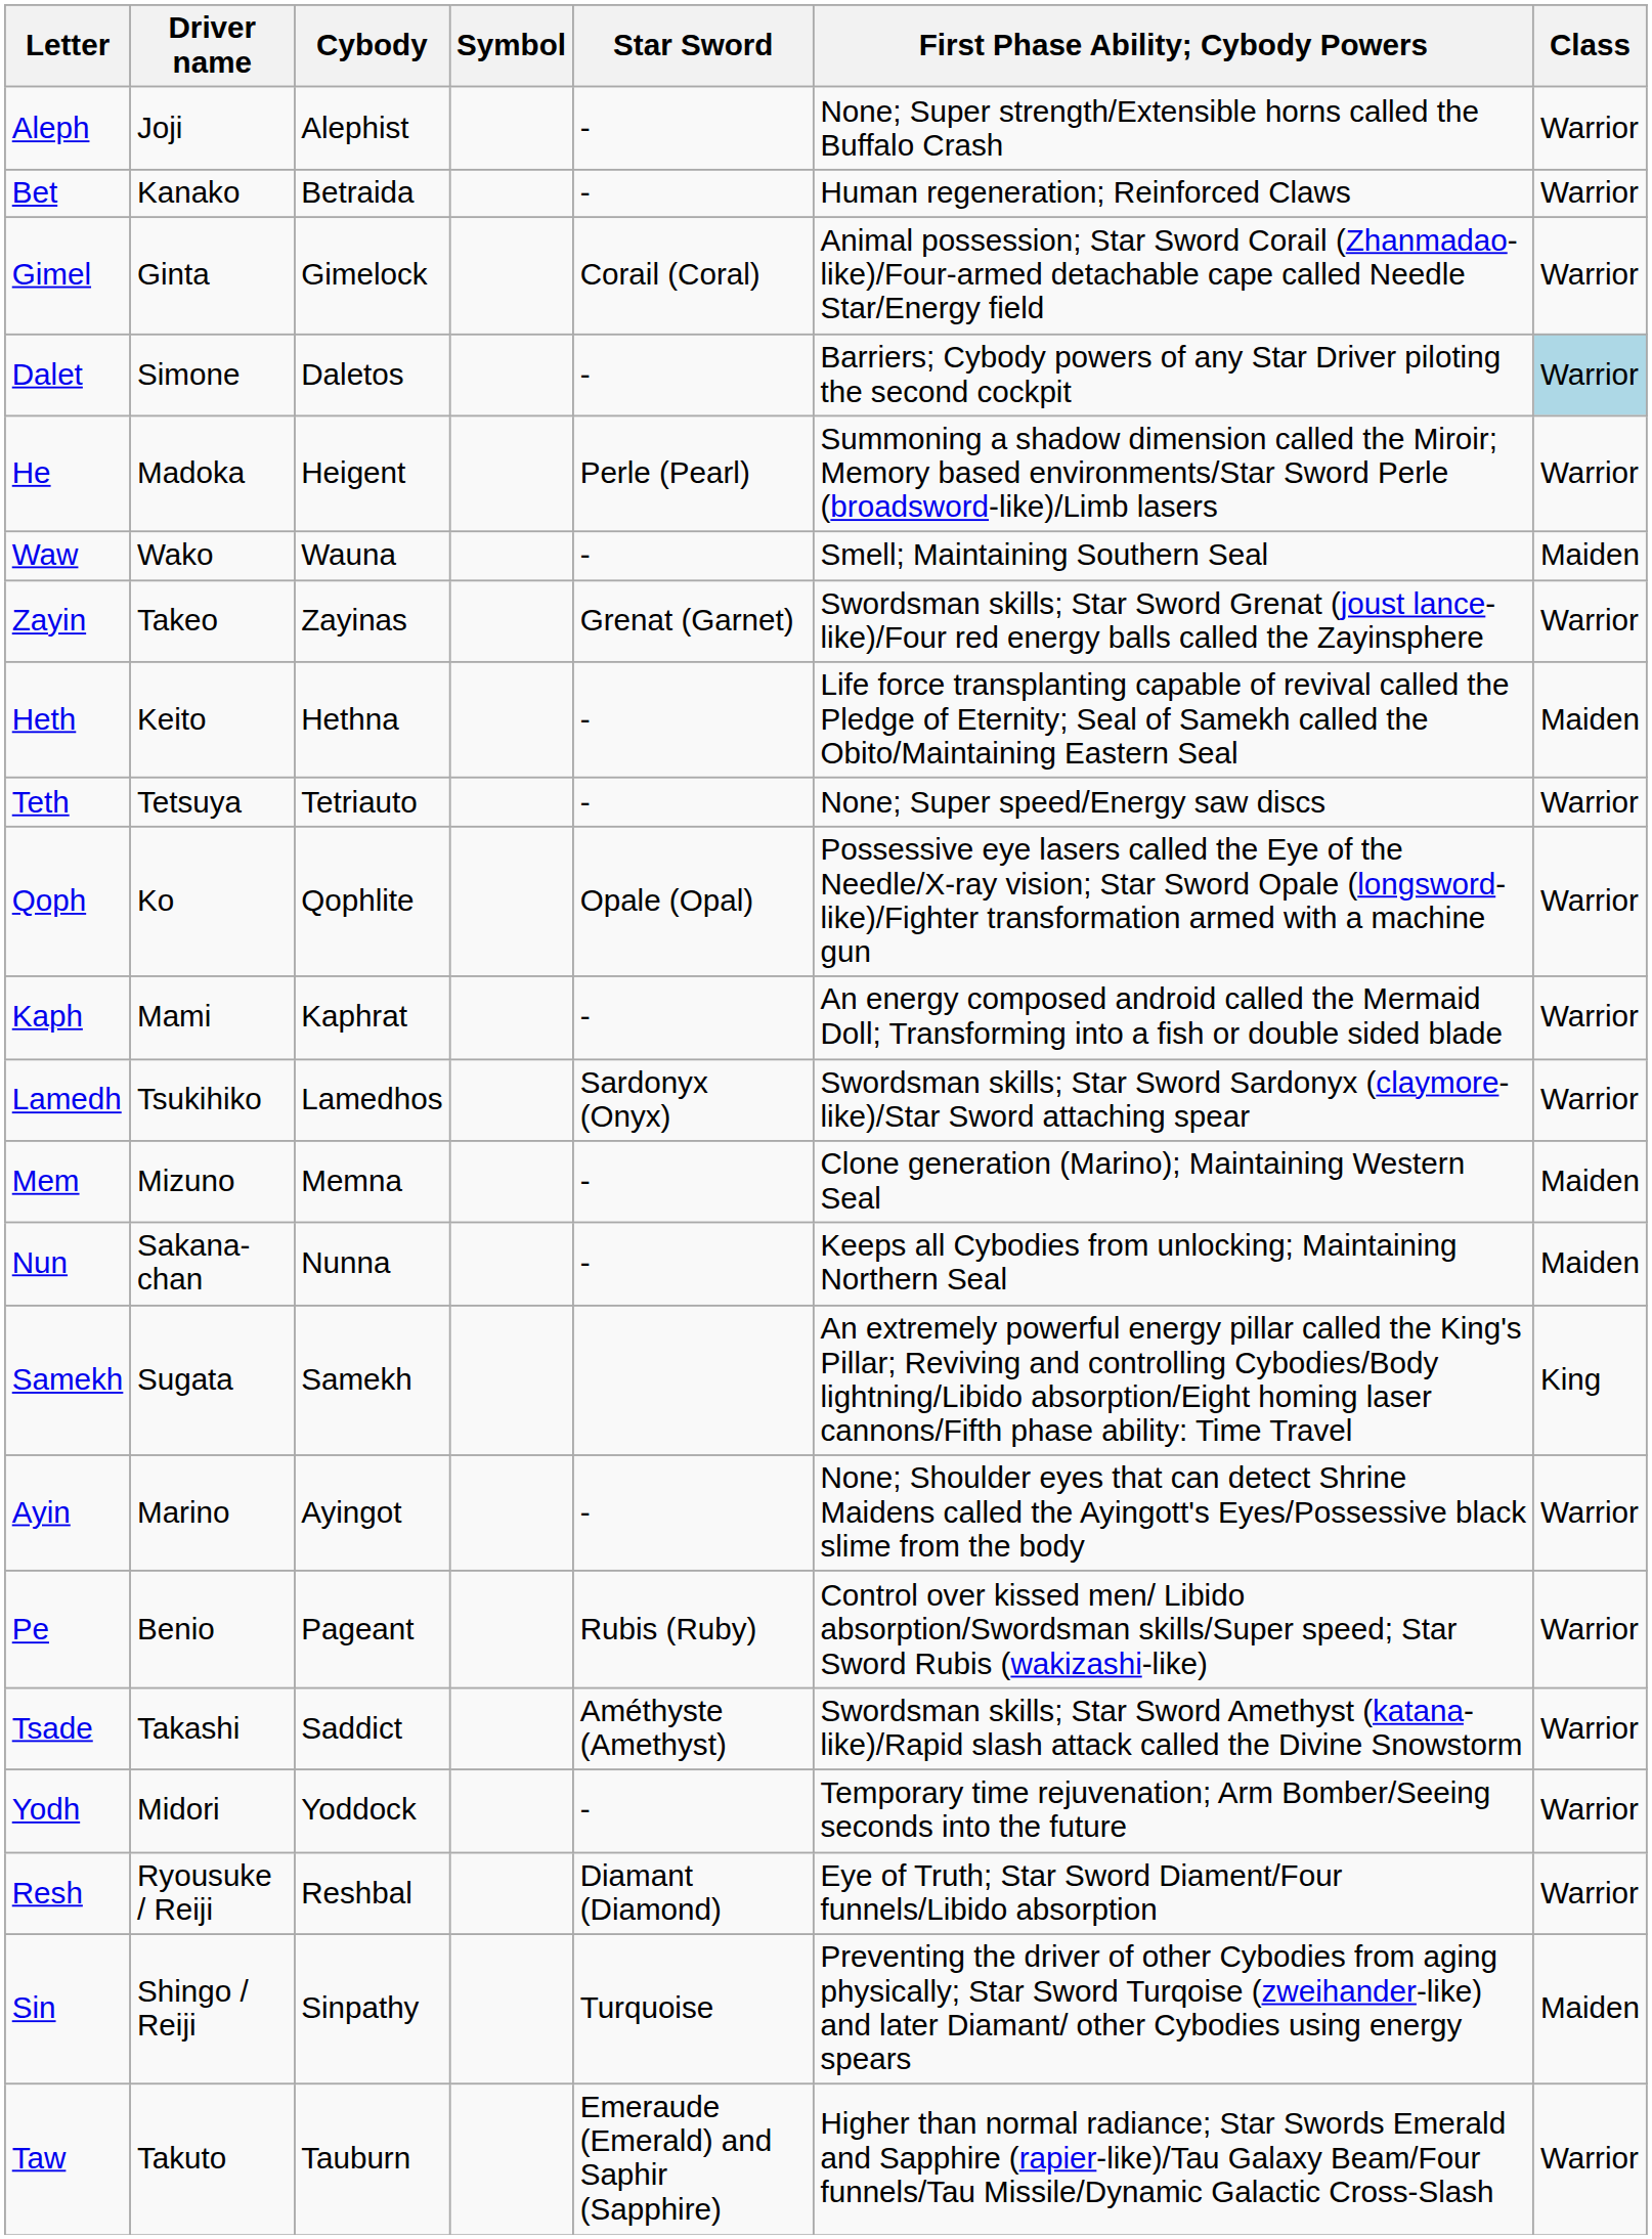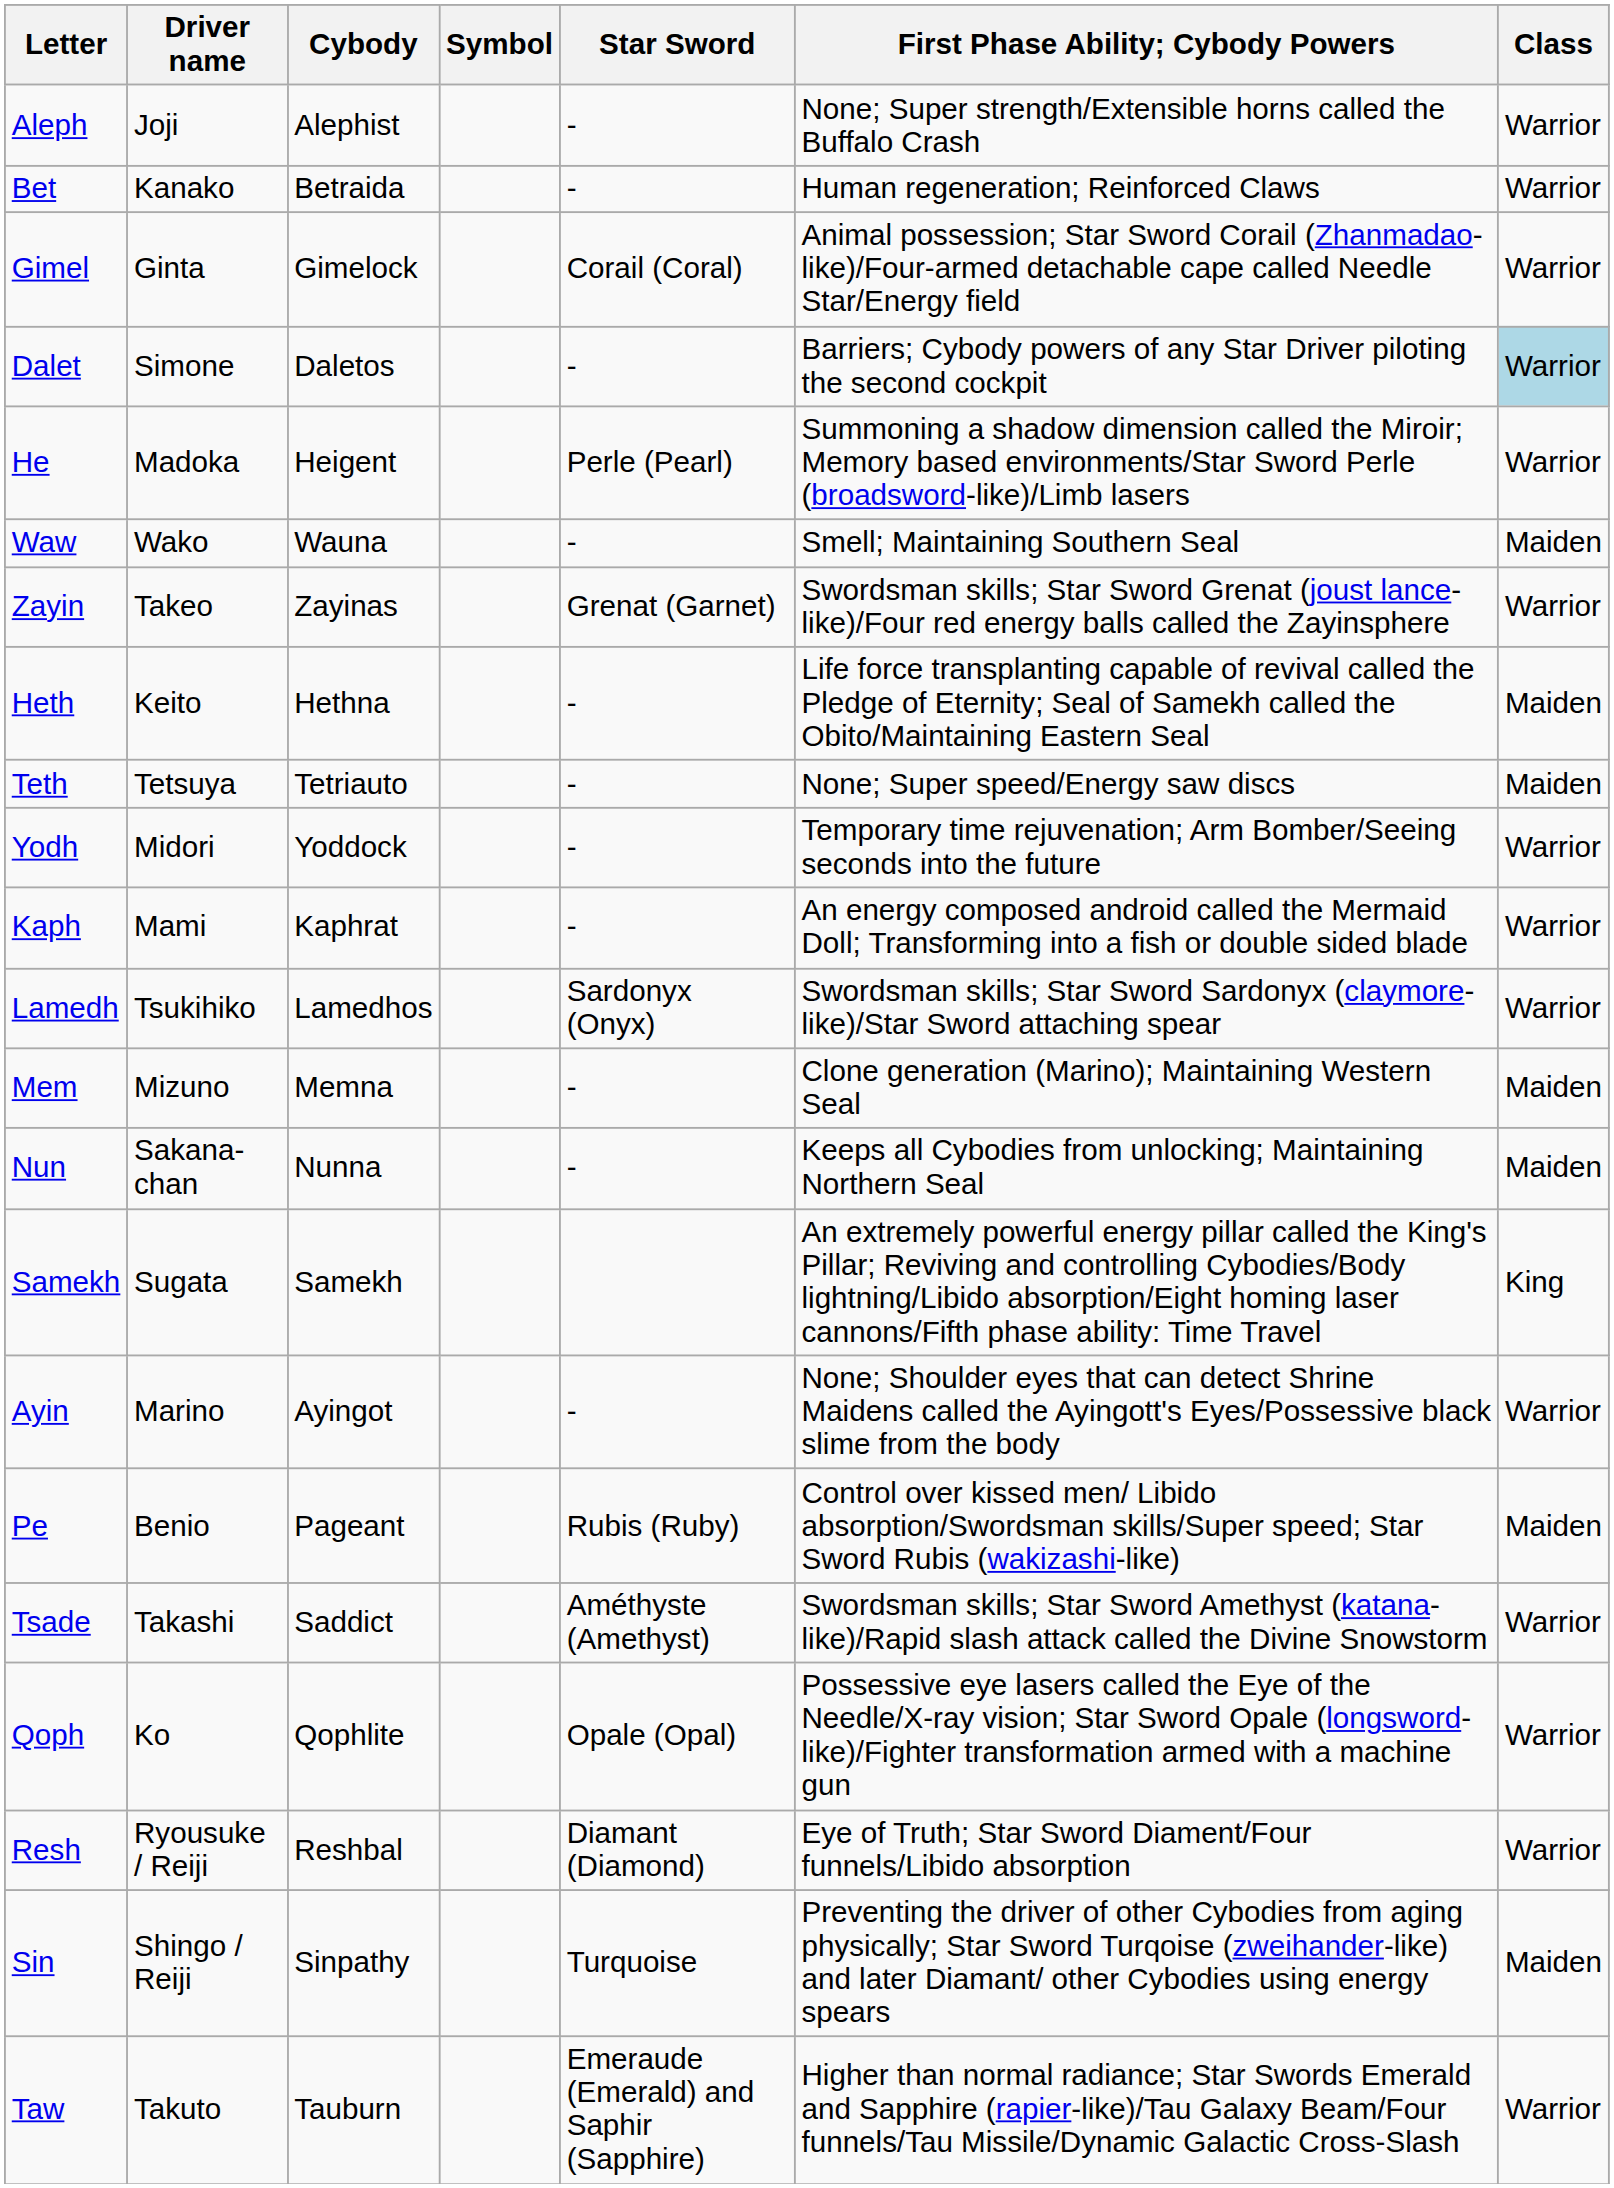Teth | Class: Warrior -> Maiden
rows swapped: Yodh <-> Qoph
Pe | Class: Warrior -> Maiden
